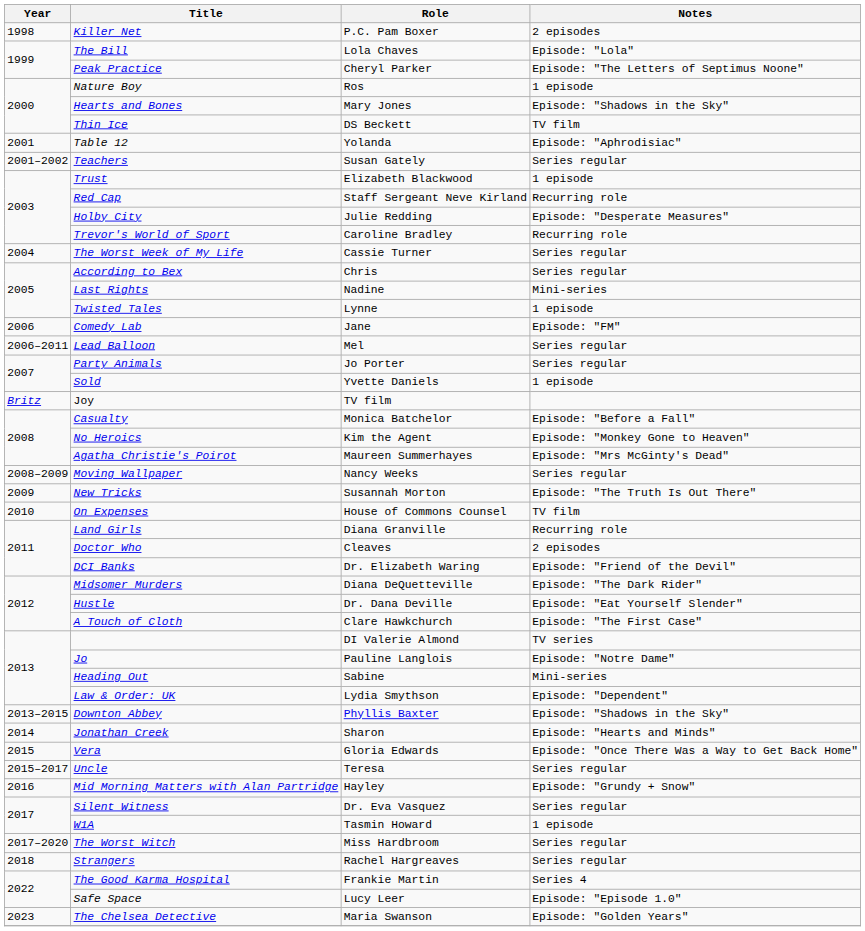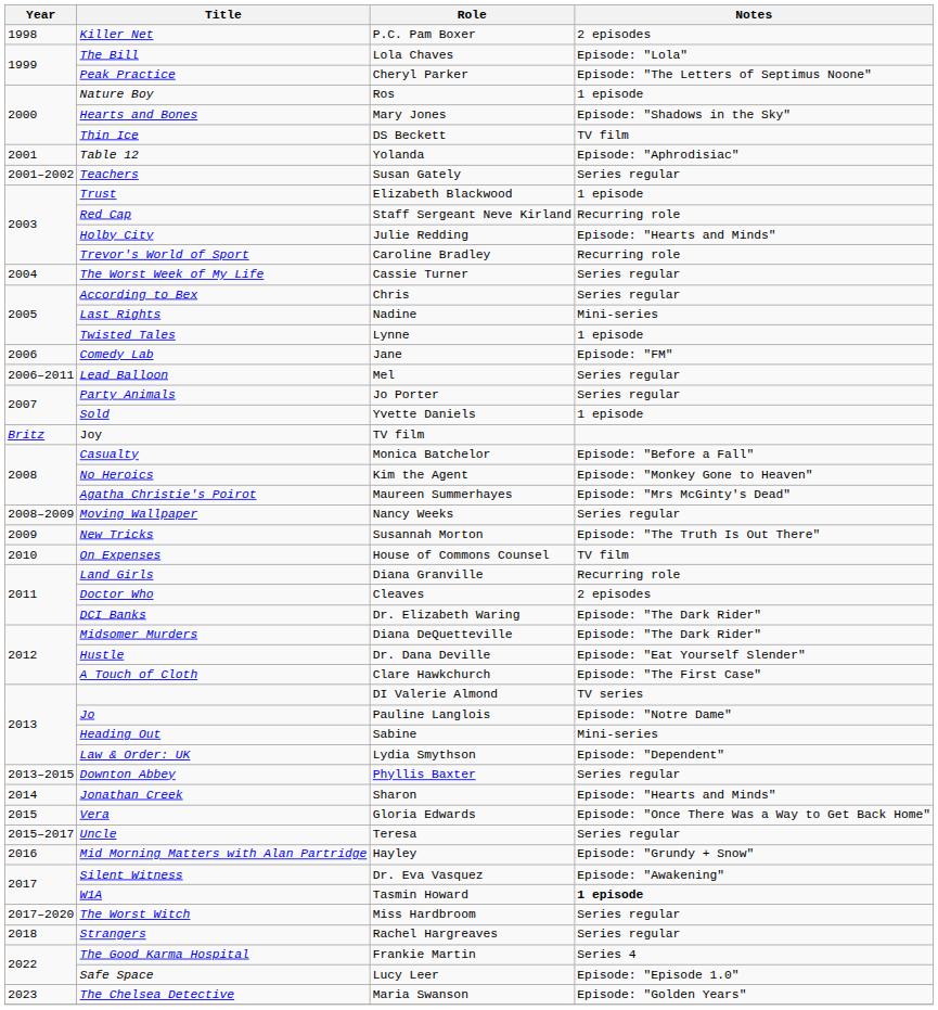Holby City | Notes: Episode: "Desperate Measures" -> Episode: "Hearts and Minds"
DCI Banks | Notes: Episode: "Friend of the Devil" -> Episode: "The Dark Rider"
Downton Abbey | Notes: Episode: "Shadows in the Sky" -> Series regular
Silent Witness | Notes: Series regular -> Episode: "Awakening"
W1A | Notes: normal -> bold
